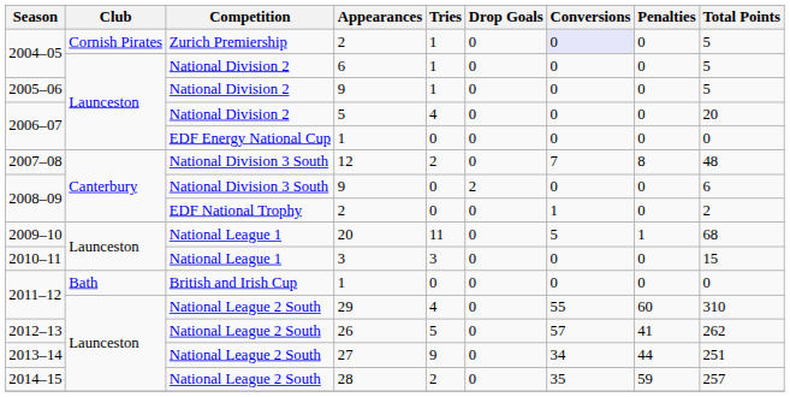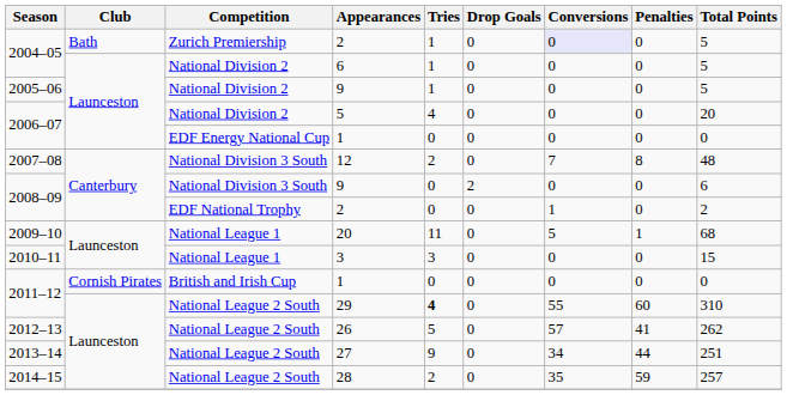2004–05 / 2 | Club: Cornish Pirates -> Bath
2011–12 / 1 | Club: Bath -> Cornish Pirates
29 | Tries: normal -> bold
